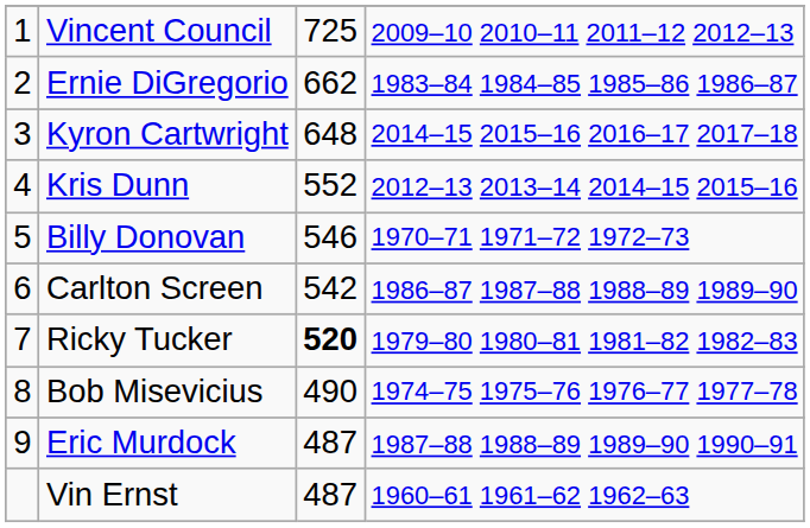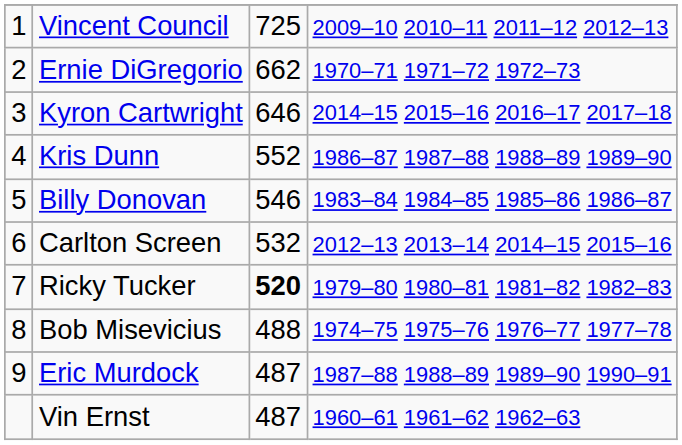Ernie DiGregorio | column 4: 1983–84 1984–85 1985–86 1986–87 -> 1970–71 1971–72 1972–73
Kyron Cartwright | column 3: 648 -> 646
Kris Dunn | column 4: 2012–13 2013–14 2014–15 2015–16 -> 1986–87 1987–88 1988–89 1989–90
Billy Donovan | column 4: 1970–71 1971–72 1972–73 -> 1983–84 1984–85 1985–86 1986–87
Carlton Screen | column 3: 542 -> 532
Carlton Screen | column 4: 1986–87 1987–88 1988–89 1989–90 -> 2012–13 2013–14 2014–15 2015–16
Bob Misevicius | column 3: 490 -> 488
